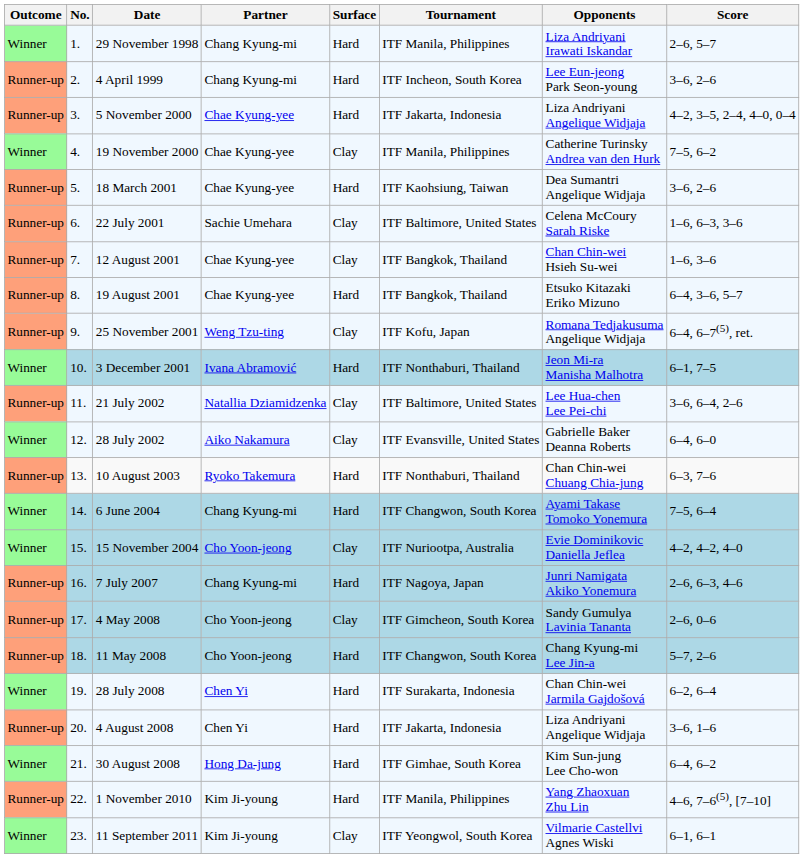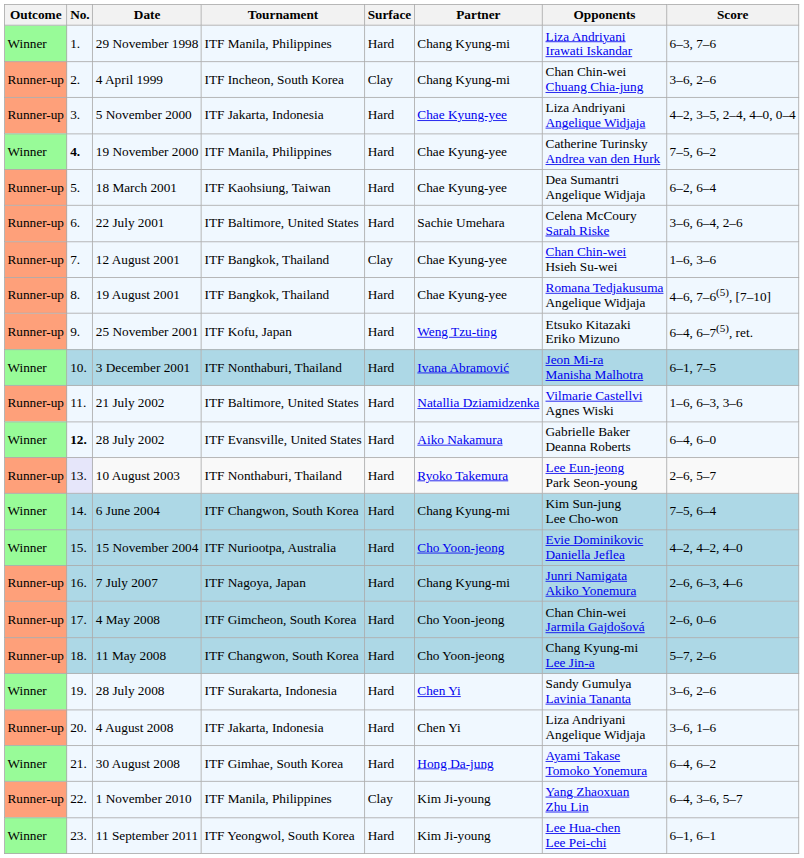columns swapped: Tournament <-> Partner
29 November 1998 | Score: 2–6, 5–7 -> 6–3, 7–6
4 April 1999 | Surface: Hard -> Clay
4 April 1999 | Opponents: Lee Eun-jeong Park Seon-young -> Chan Chin-wei Chuang Chia-jung
19 November 2000 | No.: normal -> bold
19 November 2000 | Surface: Clay -> Hard
18 March 2001 | Score: 3–6, 2–6 -> 6–2, 6–4
22 July 2001 | Surface: Clay -> Hard
22 July 2001 | Score: 1–6, 6–3, 3–6 -> 3–6, 6–4, 2–6
19 August 2001 | Opponents: Etsuko Kitazaki Eriko Mizuno -> Romana Tedjakusuma Angelique Widjaja
19 August 2001 | Score: 6–4, 3–6, 5–7 -> 4–6, 7–6(5), [7–10]
25 November 2001 | Surface: Clay -> Hard
25 November 2001 | Opponents: Romana Tedjakusuma Angelique Widjaja -> Etsuko Kitazaki Eriko Mizuno
21 July 2002 | Surface: Clay -> Hard
21 July 2002 | Opponents: Lee Hua-chen Lee Pei-chi -> Vilmarie Castellvi Agnes Wiski
21 July 2002 | Score: 3–6, 6–4, 2–6 -> 1–6, 6–3, 3–6
28 July 2002 | No.: normal -> bold
28 July 2002 | Surface: Clay -> Hard
10 August 2003 | No.: no background -> lavender background
10 August 2003 | Opponents: Chan Chin-wei Chuang Chia-jung -> Lee Eun-jeong Park Seon-young
10 August 2003 | Score: 6–3, 7–6 -> 2–6, 5–7
6 June 2004 | Opponents: Ayami Takase Tomoko Yonemura -> Kim Sun-jung Lee Cho-won
15 November 2004 | Surface: Clay -> Hard
4 May 2008 | Surface: Clay -> Hard
4 May 2008 | Opponents: Sandy Gumulya Lavinia Tananta -> Chan Chin-wei Jarmila Gajdošová
28 July 2008 | Opponents: Chan Chin-wei Jarmila Gajdošová -> Sandy Gumulya Lavinia Tananta
28 July 2008 | Score: 6–2, 6–4 -> 3–6, 2–6
30 August 2008 | Opponents: Kim Sun-jung Lee Cho-won -> Ayami Takase Tomoko Yonemura
1 November 2010 | Surface: Hard -> Clay
1 November 2010 | Score: 4–6, 7–6(5), [7–10] -> 6–4, 3–6, 5–7
11 September 2011 | Surface: Clay -> Hard
11 September 2011 | Opponents: Vilmarie Castellvi Agnes Wiski -> Lee Hua-chen Lee Pei-chi
